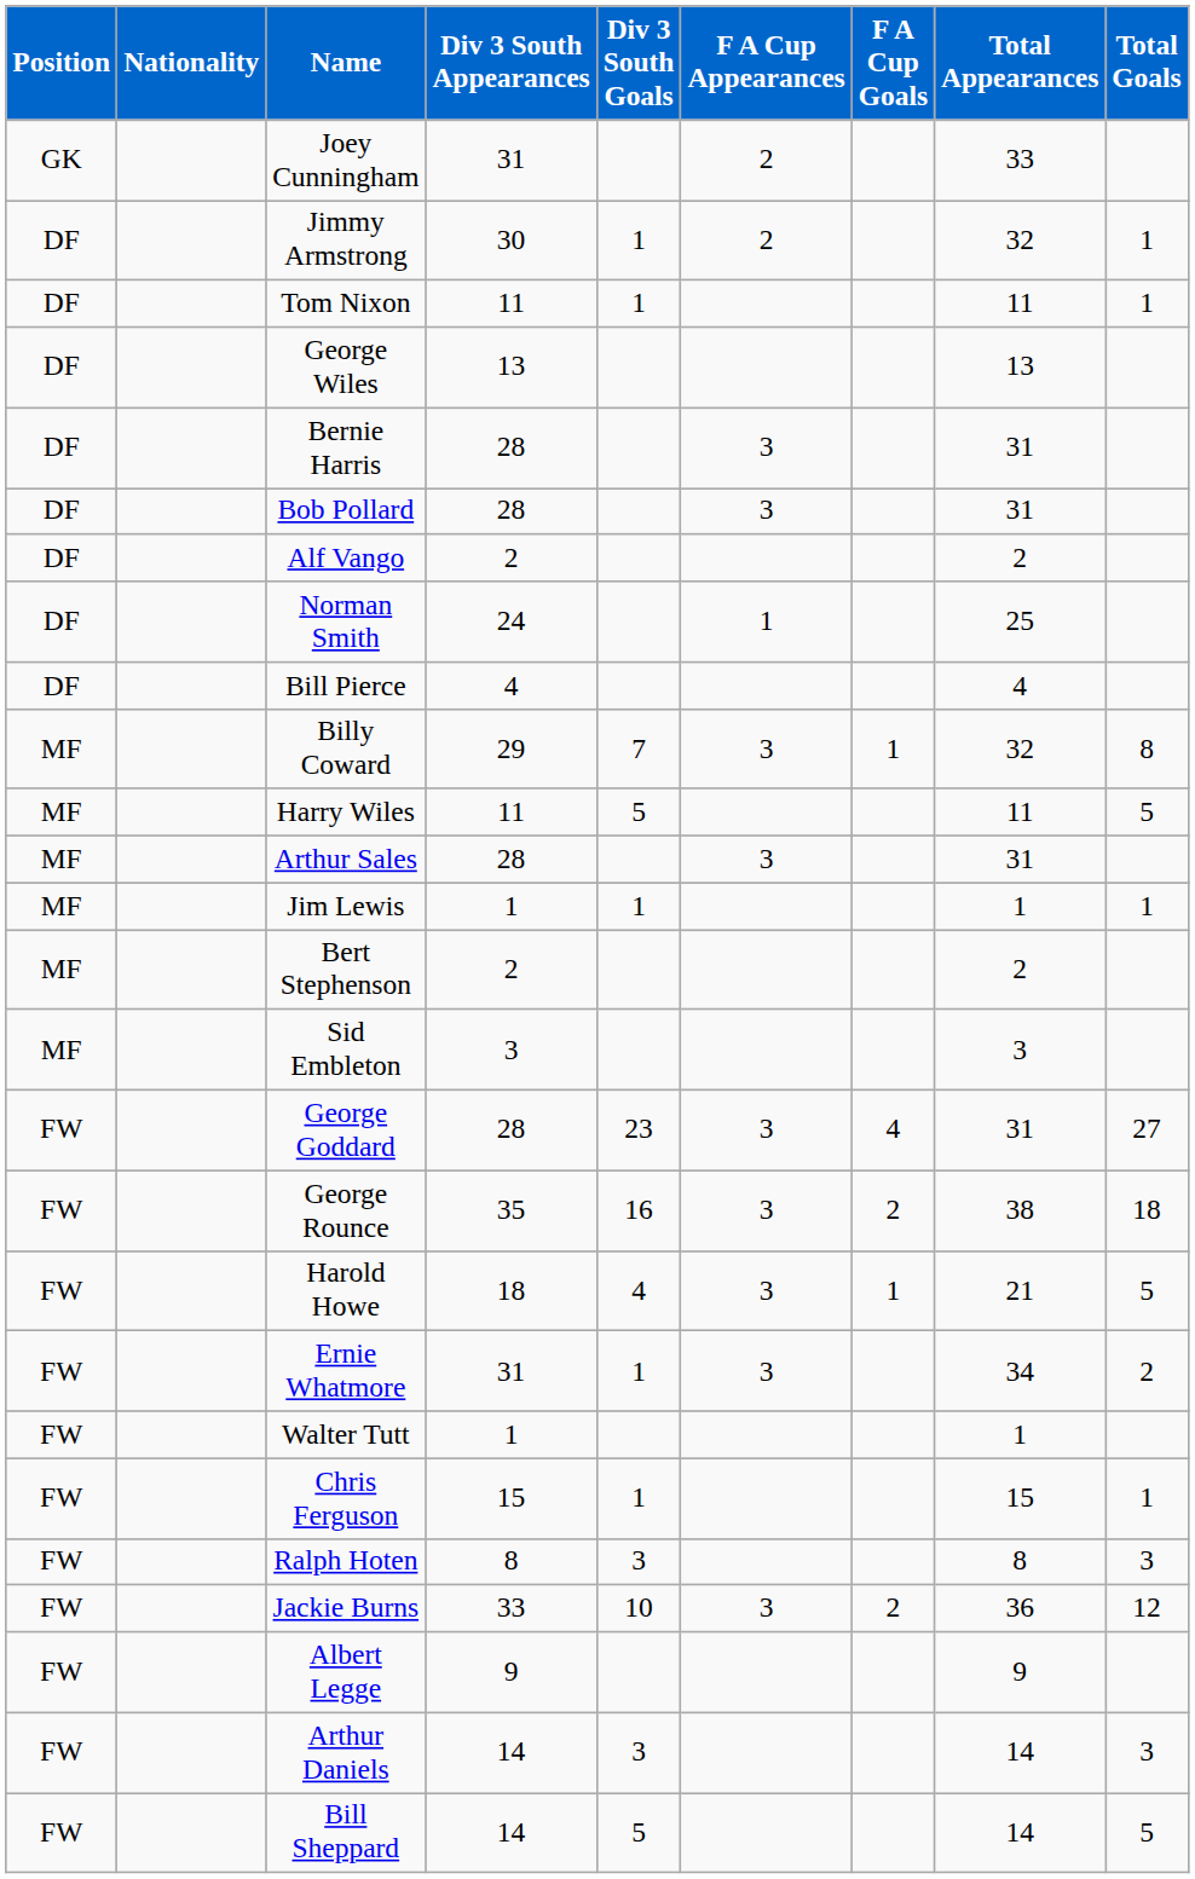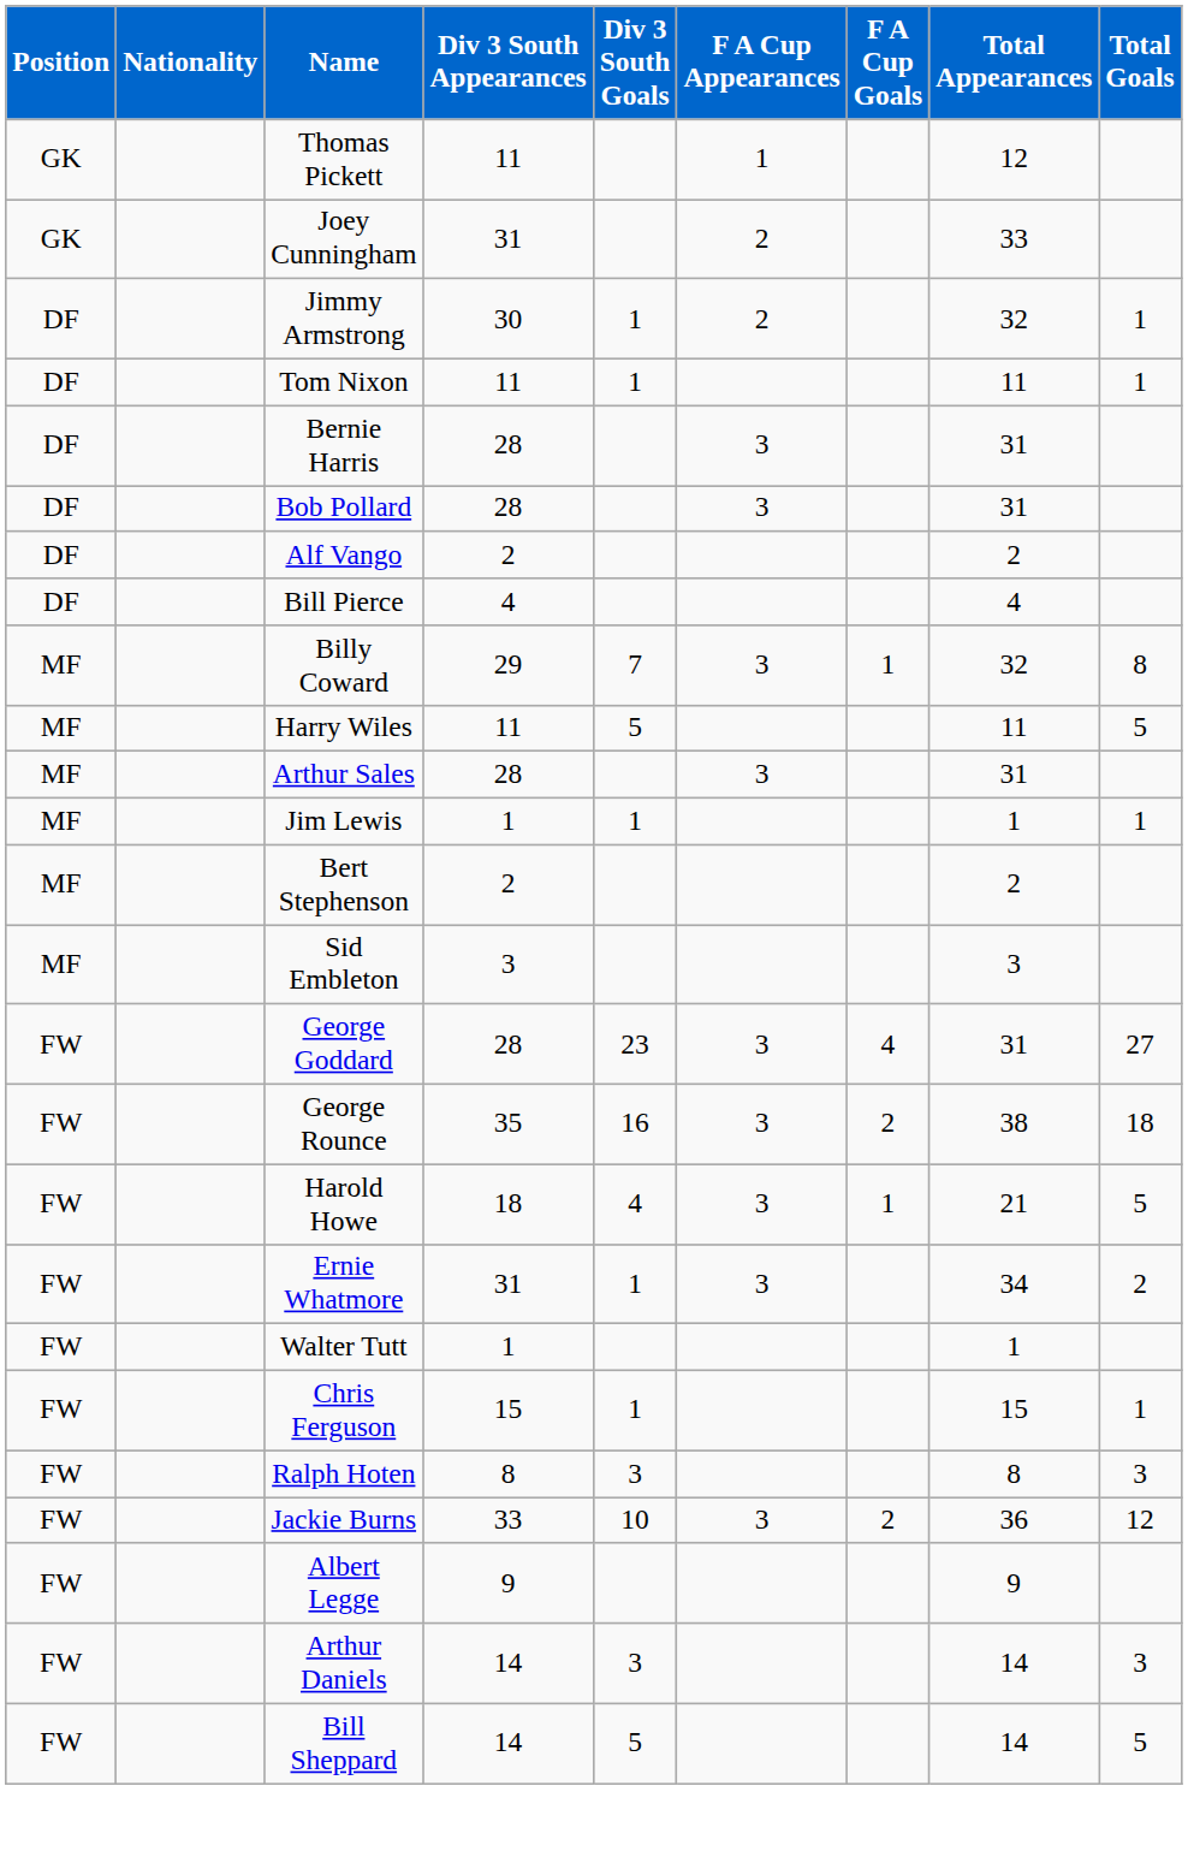+ row: GK | Thomas Pickett | 11 | 1 | 12
- row: DF | George Wiles | 13 | 13
- row: DF | Norman Smith | 24 | 1 | 25
